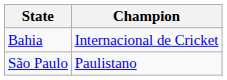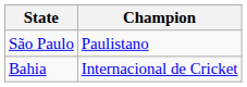rows swapped: Bahia <-> São Paulo
